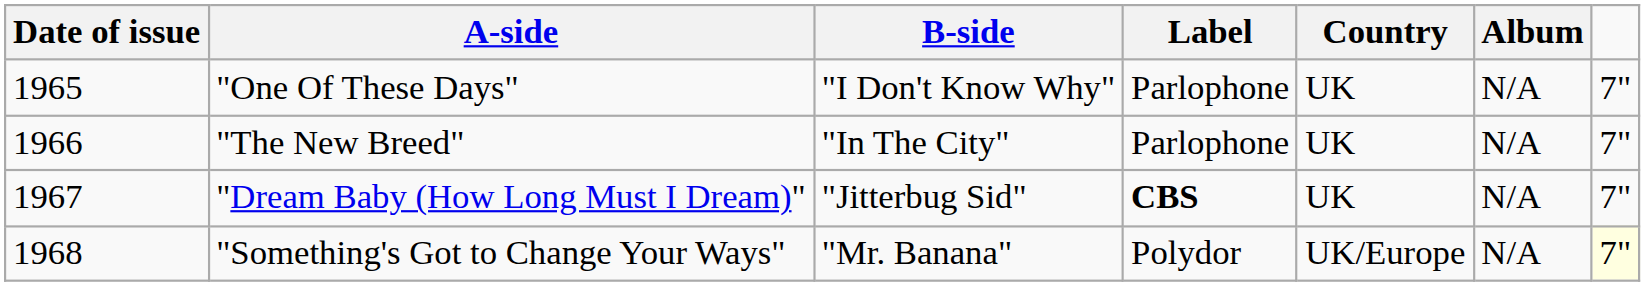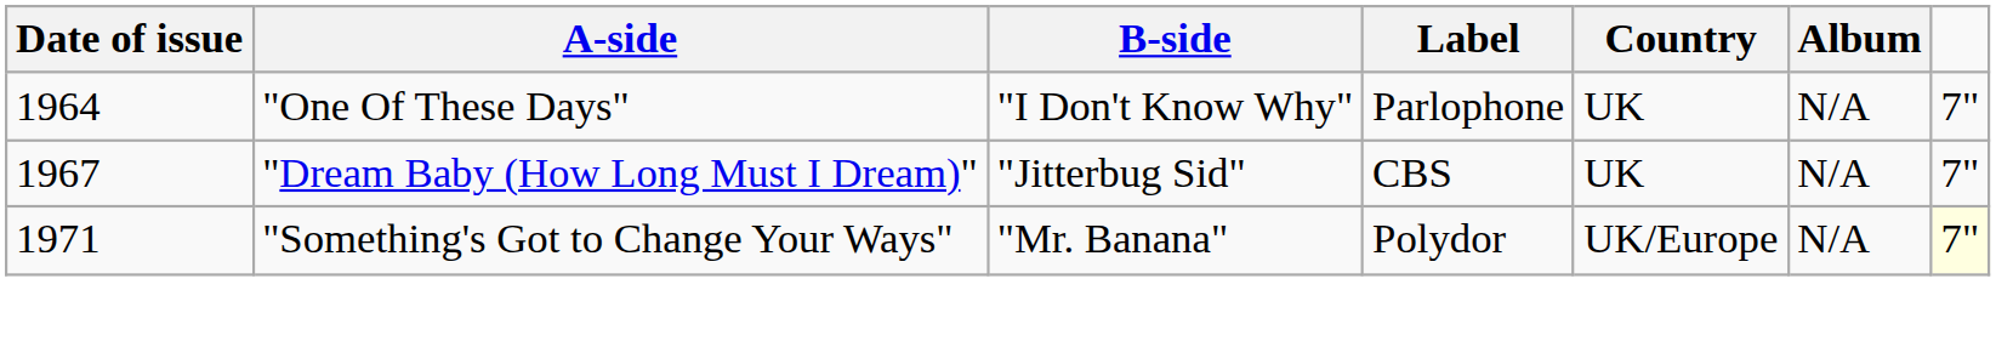"One Of These Days" | Date of issue: 1965 -> 1964
- row: 1966 | "The New Breed" | "In The City" | Parlophone | UK | N/A | 7"
"Dream Baby (How Long Must I Dream)" | Label: bold -> normal
"Something's Got to Change Your Ways" | Date of issue: 1968 -> 1971
